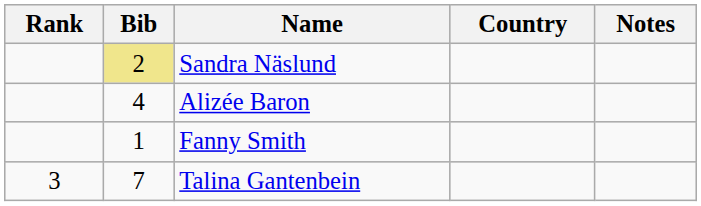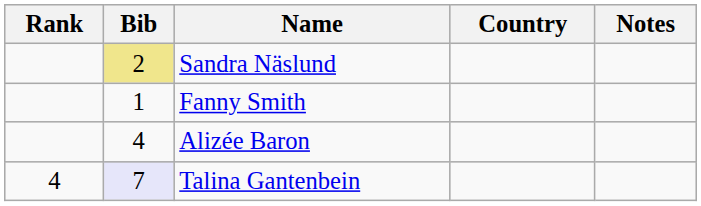rows swapped: Fanny Smith <-> Alizée Baron
Talina Gantenbein | Rank: 3 -> 4
Talina Gantenbein | Bib: no background -> lavender background
